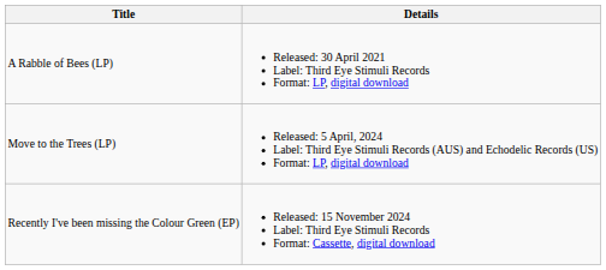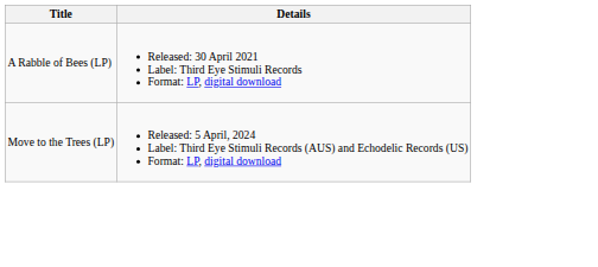- row: Recently I've been missing the Colour Green (EP) | Released: 15 November 2024 Label: Third Eye Stimuli Records Format: Cassette, digital download
